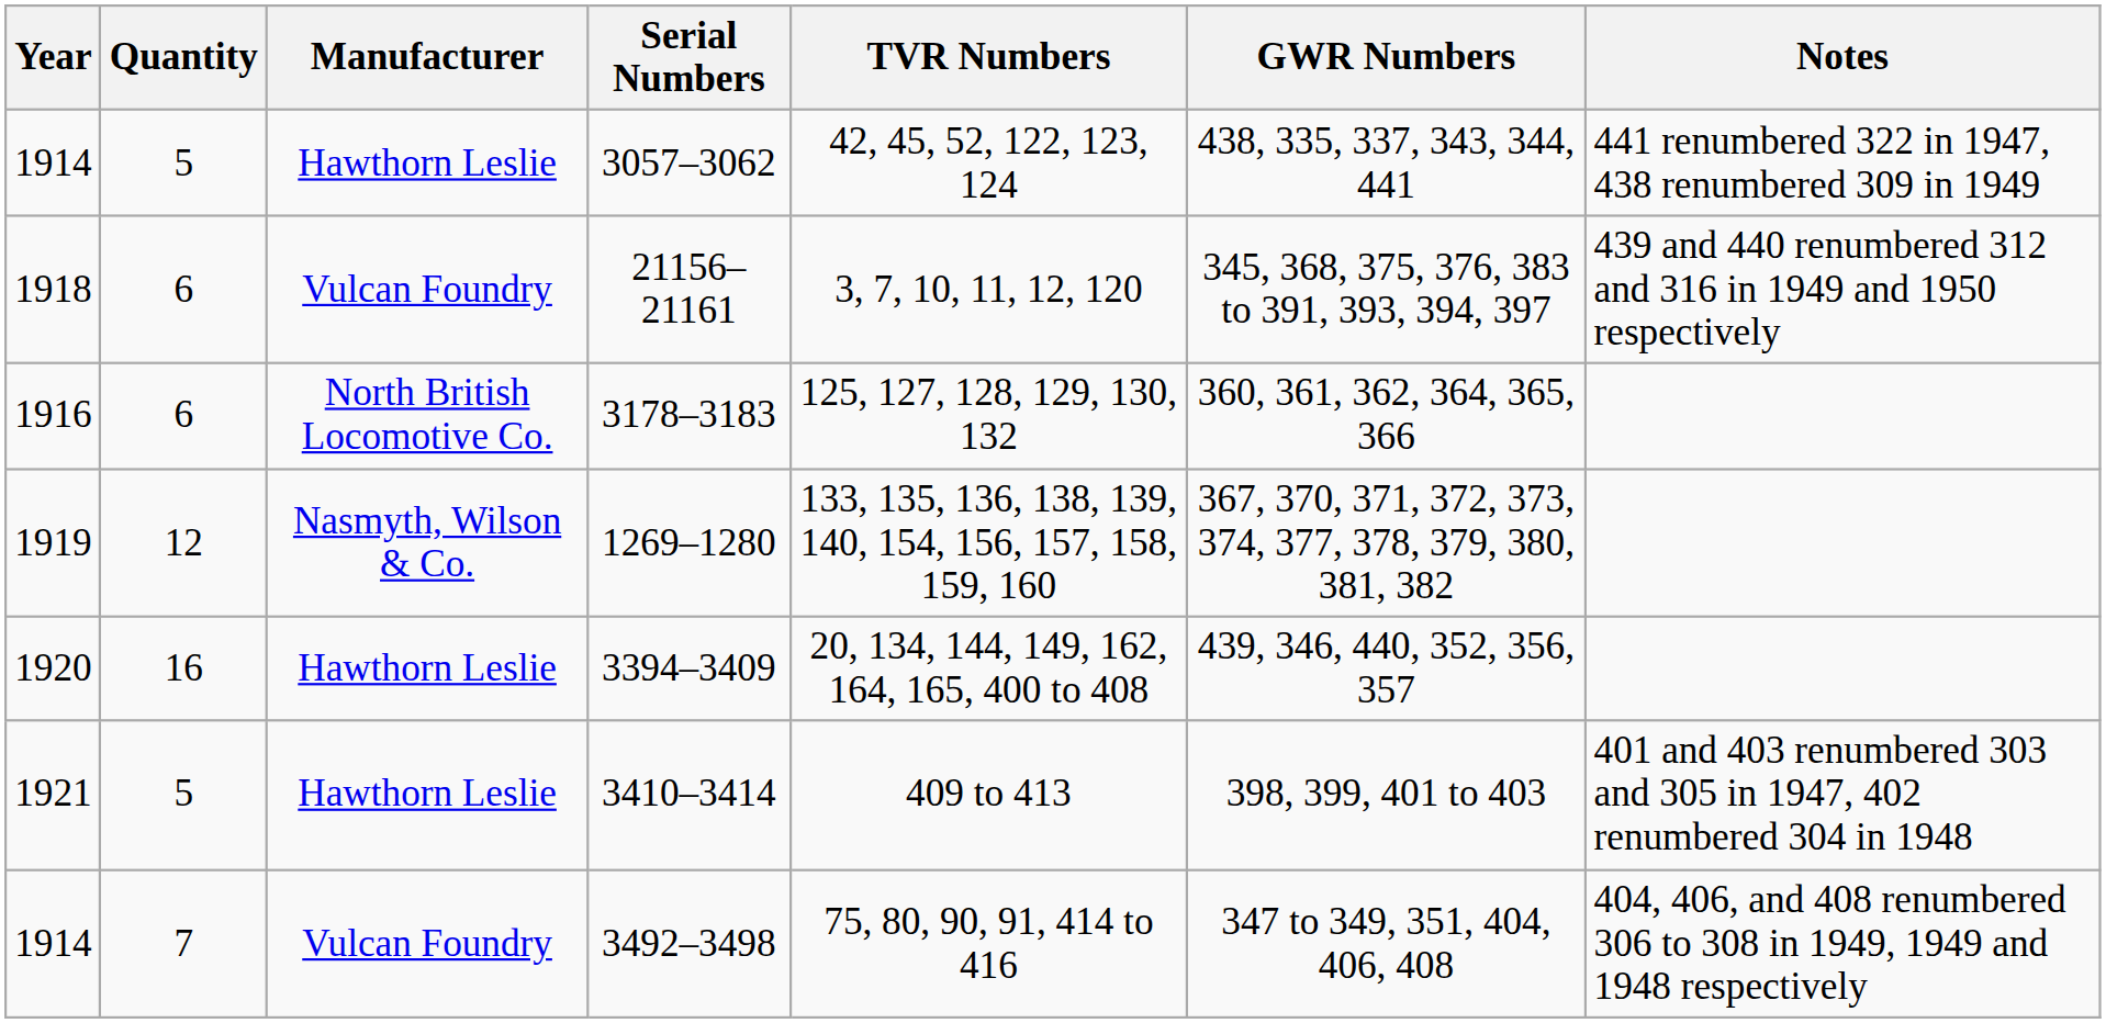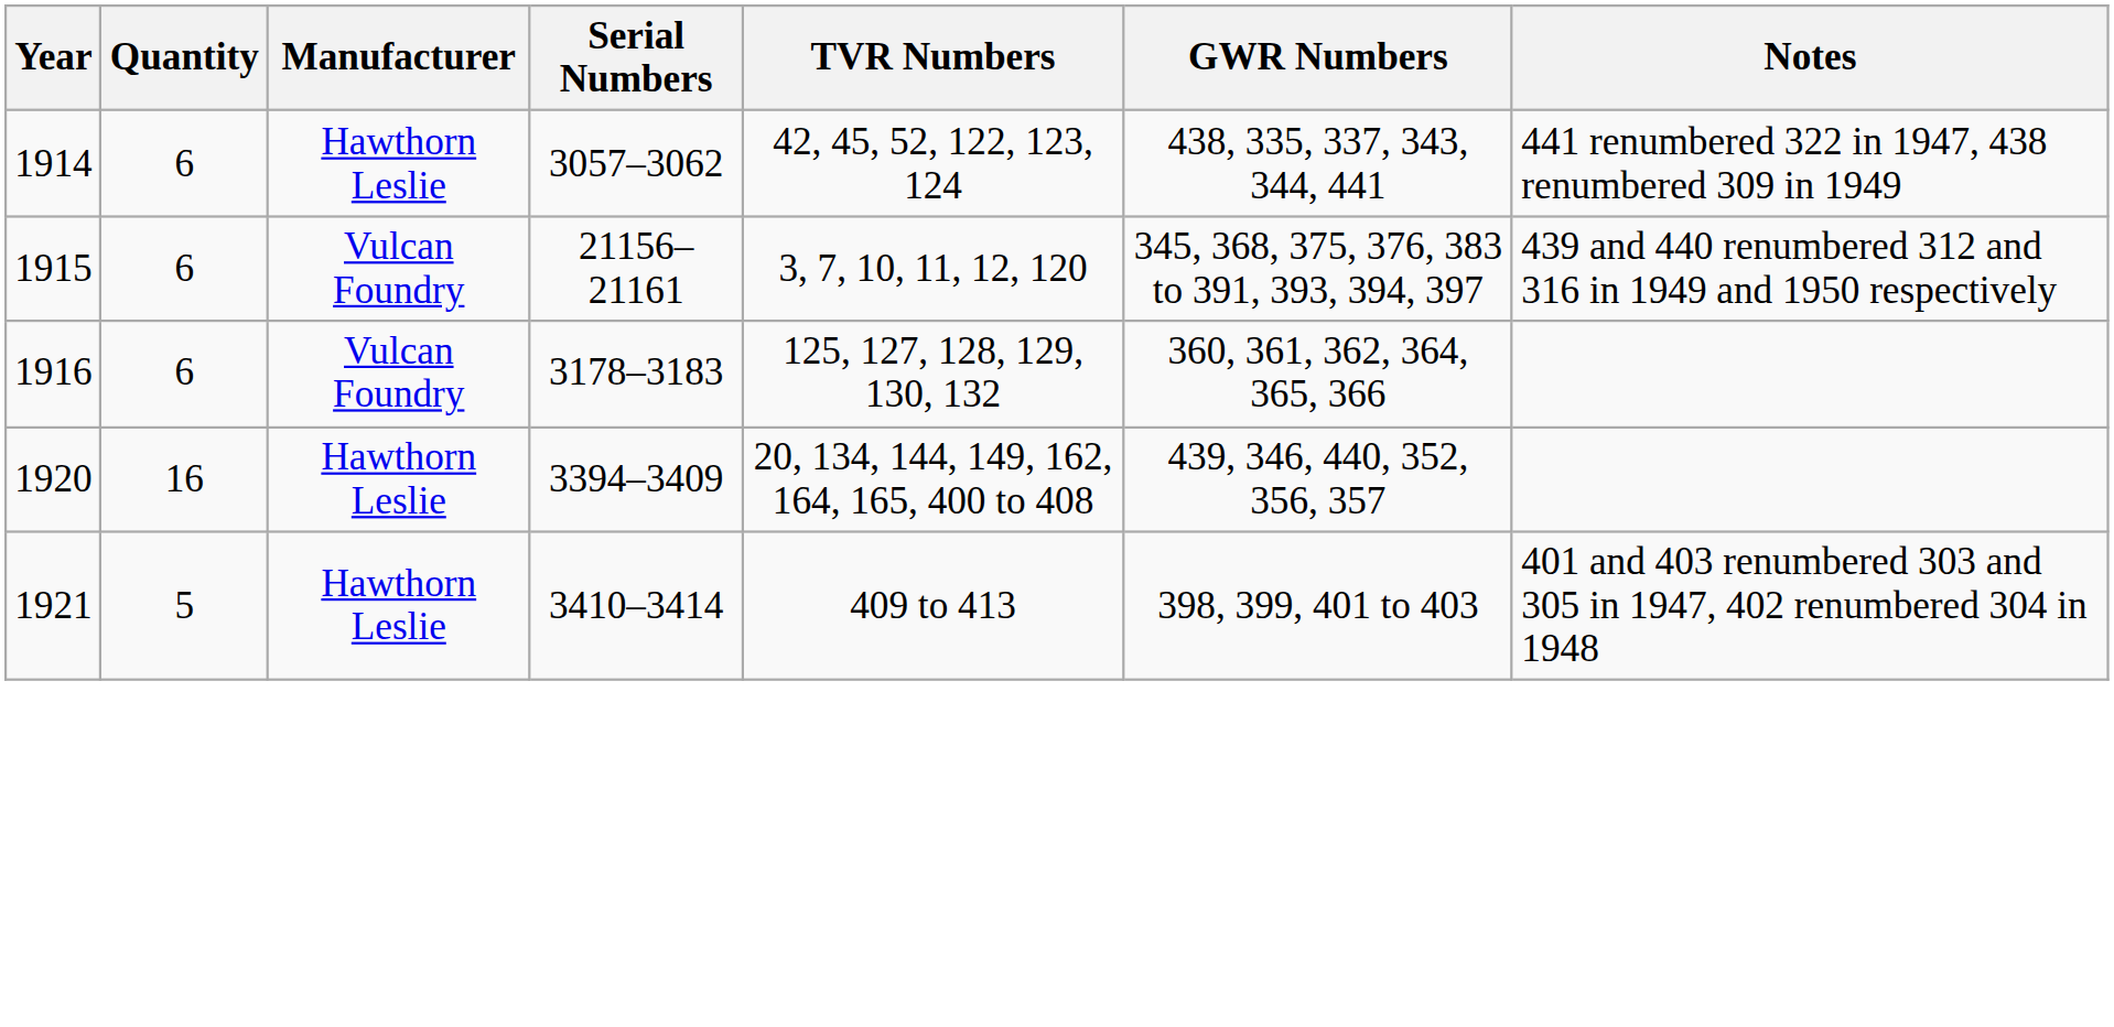3057–3062 | Quantity: 5 -> 6
21156–21161 | Year: 1918 -> 1915
3178–3183 | Manufacturer: North British Locomotive Co. -> Vulcan Foundry
- row: 1919 | 12 | Nasmyth, Wilson & Co. | 1269–1280 | 133, 135, 136, 138, 139, 140, 154, 156, 157, 158, 159, 160 | 367, 370, 371, 372, 373, 374, 377, 378, 379, 380, 381, 382
- row: 1914 | 7 | Vulcan Foundry | 3492–3498 | 75, 80, 90, 91, 414 to 416 | 347 to 349, 351, 404, 406, 408 | 404, 406, and 408 renumbered 306 to 308 in 1949, 1949 and 1948 respectively
